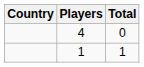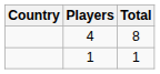4 | Total: 0 -> 8
